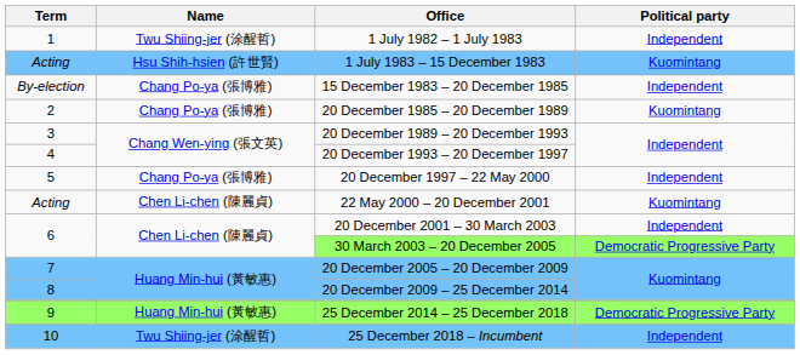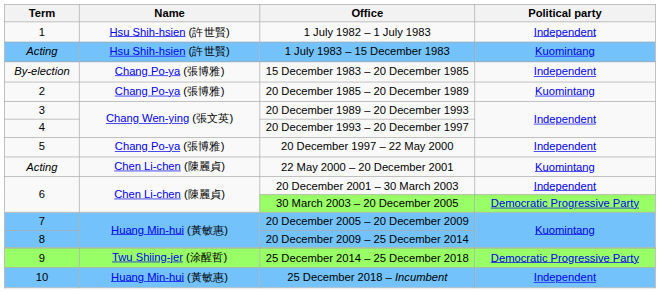1 July 1982 – 1 July 1983 | Name: Twu Shiing-jer (涂醒哲) -> Hsu Shih-hsien (許世賢)
25 December 2014 – 25 December 2018 | Name: Huang Min-hui (黃敏惠) -> Twu Shiing-jer (涂醒哲)
25 December 2018 – Incumbent | Name: Twu Shiing-jer (涂醒哲) -> Huang Min-hui (黃敏惠)
